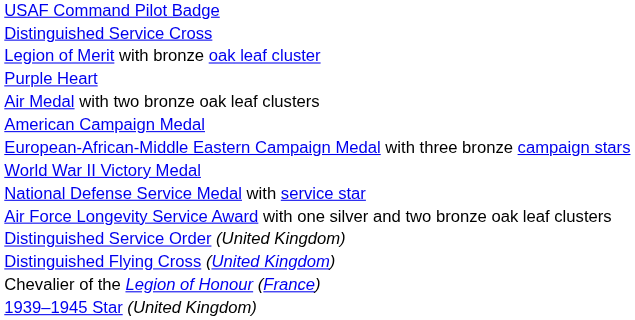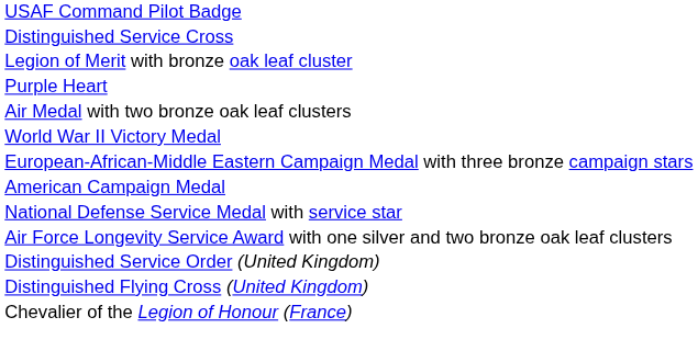rows swapped: American Campaign Medal <-> World War II Victory Medal
- row: 1939–1945 Star (United Kingdom)
